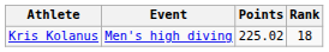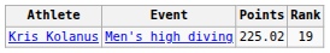Kris Kolanus | Rank: 18 -> 19
